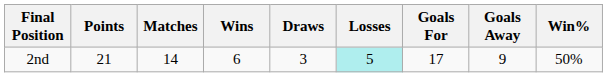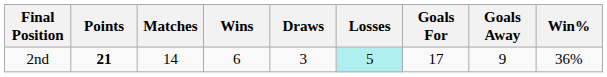2nd | Points: normal -> bold
2nd | Win%: 50% -> 36%
